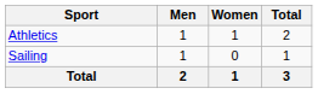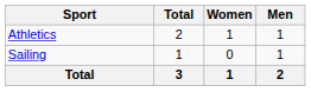columns swapped: Men <-> Total
